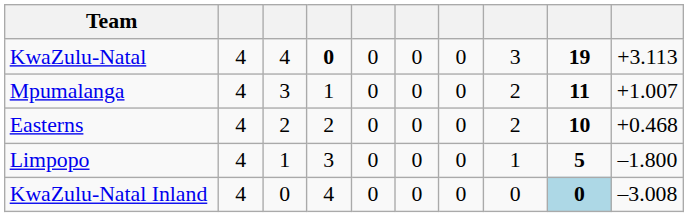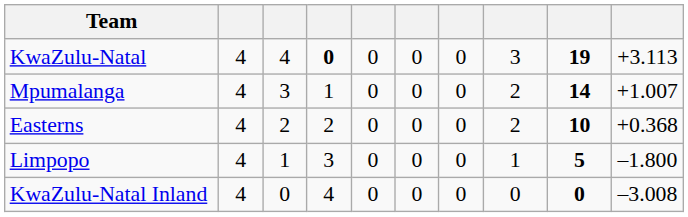Mpumalanga | column 9: 11 -> 14
Easterns | column 10: +0.468 -> +0.368
KwaZulu-Natal Inland | column 9: lightblue background -> no background
